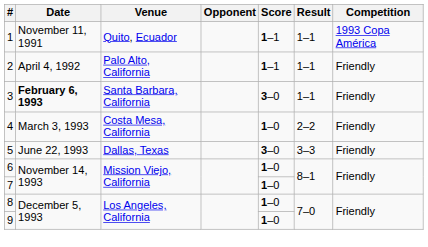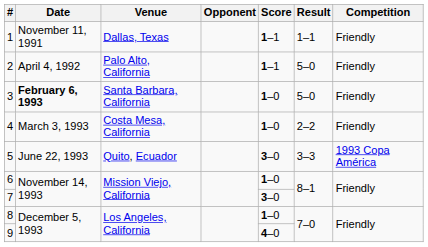1 | Venue: Quito, Ecuador -> Dallas, Texas
1 | Competition: 1993 Copa América -> Friendly
2 | Result: 1–1 -> 5–0
3 | Score: 3–0 -> 1–0
3 | Result: 1–1 -> 5–0
5 | Venue: Dallas, Texas -> Quito, Ecuador
5 | Competition: Friendly -> 1993 Copa América
7 | Score: 1–0 -> 3–0
9 | Score: 1–0 -> 4–0
